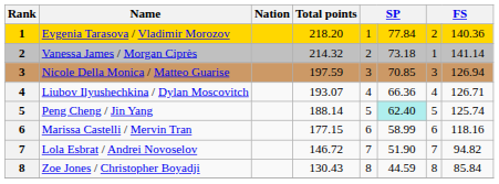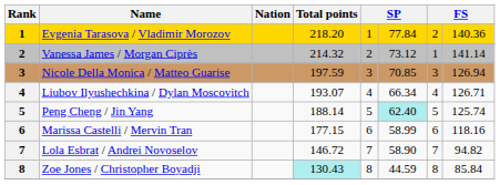Vanessa James / Morgan Ciprès | column 6: 73.18 -> 73.12
Liubov Ilyushechkina / Dylan Moscovitch | column 6: 66.36 -> 66.34
Lola Esbrat / Andrei Novoselov | column 6: 51.90 -> 58.90
Zoe Jones / Christopher Boyadji | Total points: no background -> paleturquoise background
